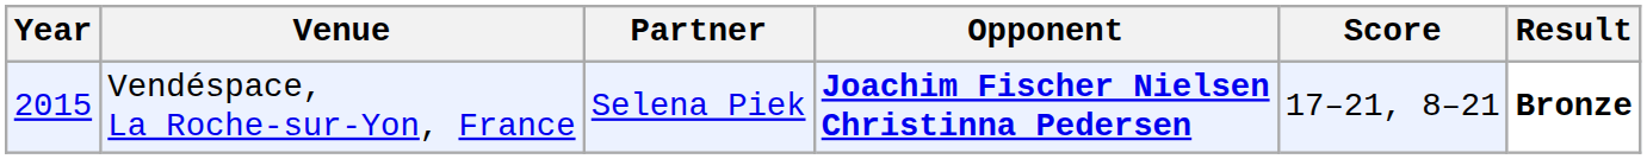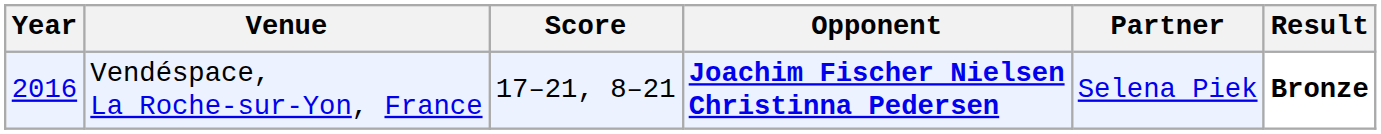columns swapped: Partner <-> Score
Vendéspace, La Roche-sur-Yon, France | Year: 2015 -> 2016
